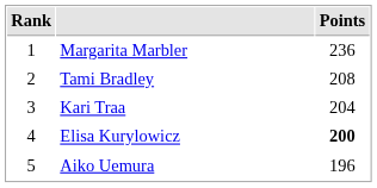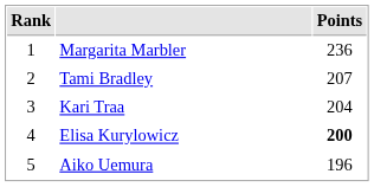Tami Bradley | Points: 208 -> 207
